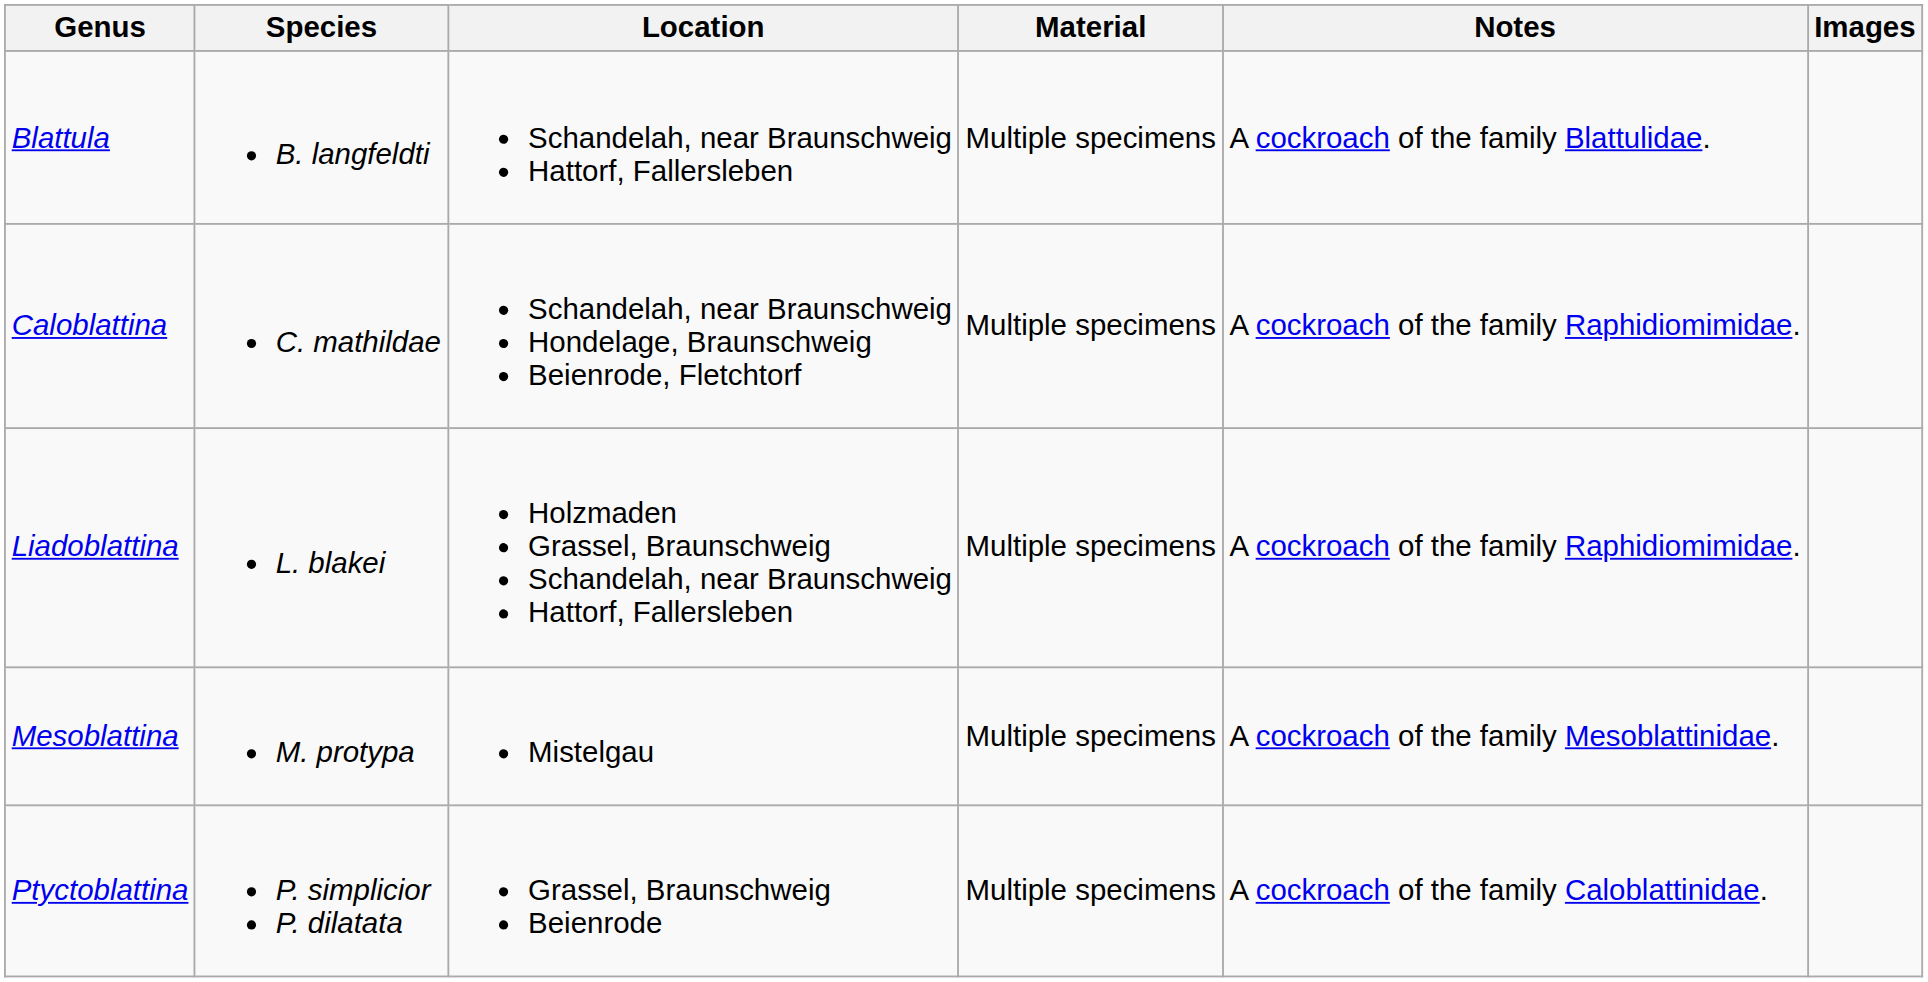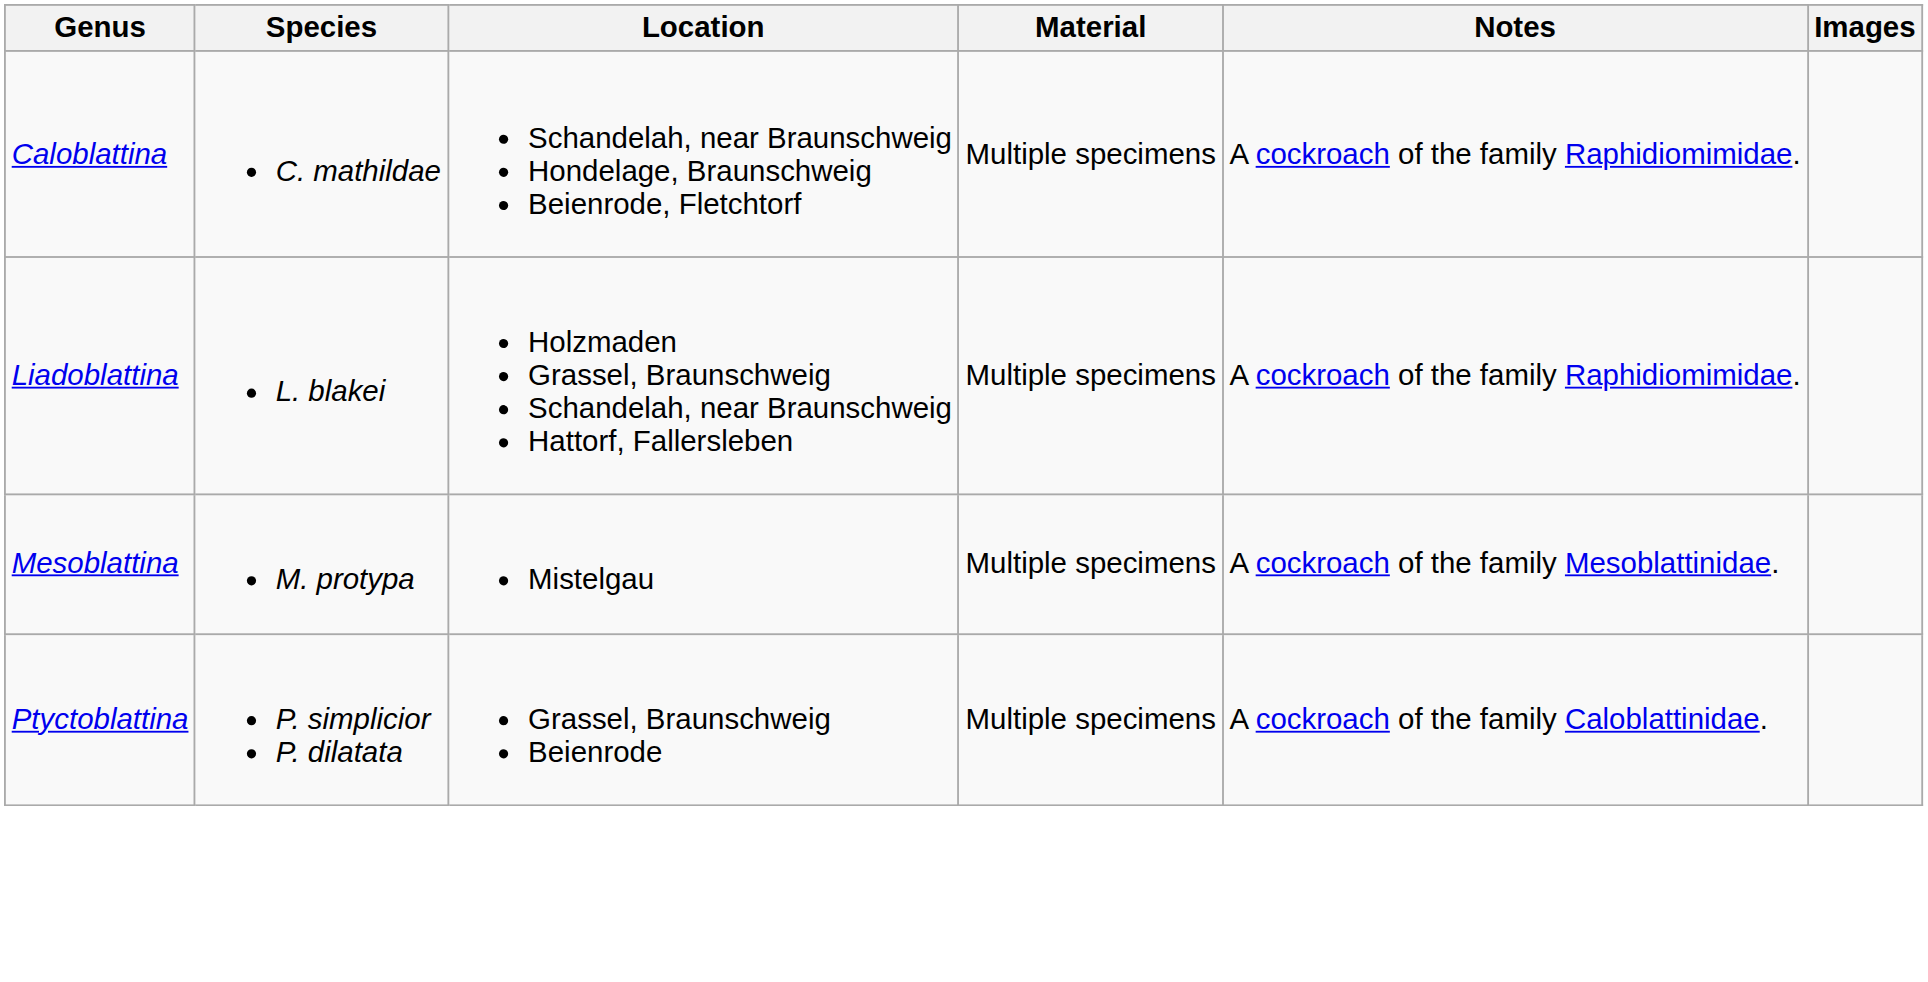- row: Blattula | B. langfeldti | Schandelah, near Braunschweig Hattorf, Fallersleben | Multiple specimens | A cockroach of the family Blattulidae.
